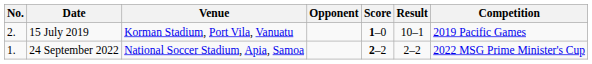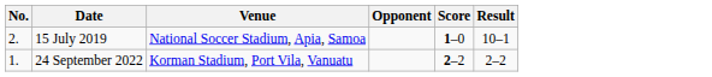- column: Competition | 2019 Pacific Games | 2022 MSG Prime Minister's Cup
15 July 2019 | Venue: Korman Stadium, Port Vila, Vanuatu -> National Soccer Stadium, Apia, Samoa
24 September 2022 | Venue: National Soccer Stadium, Apia, Samoa -> Korman Stadium, Port Vila, Vanuatu
